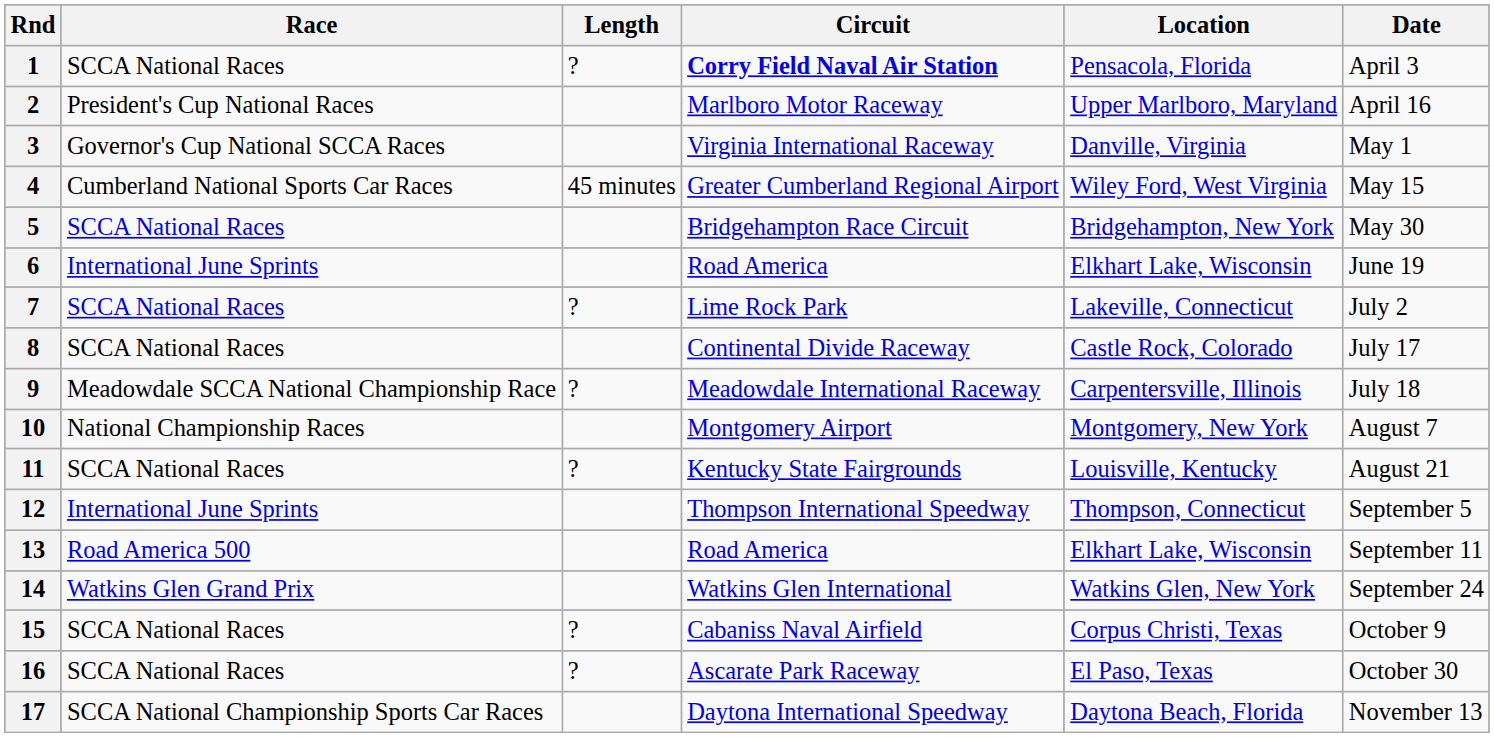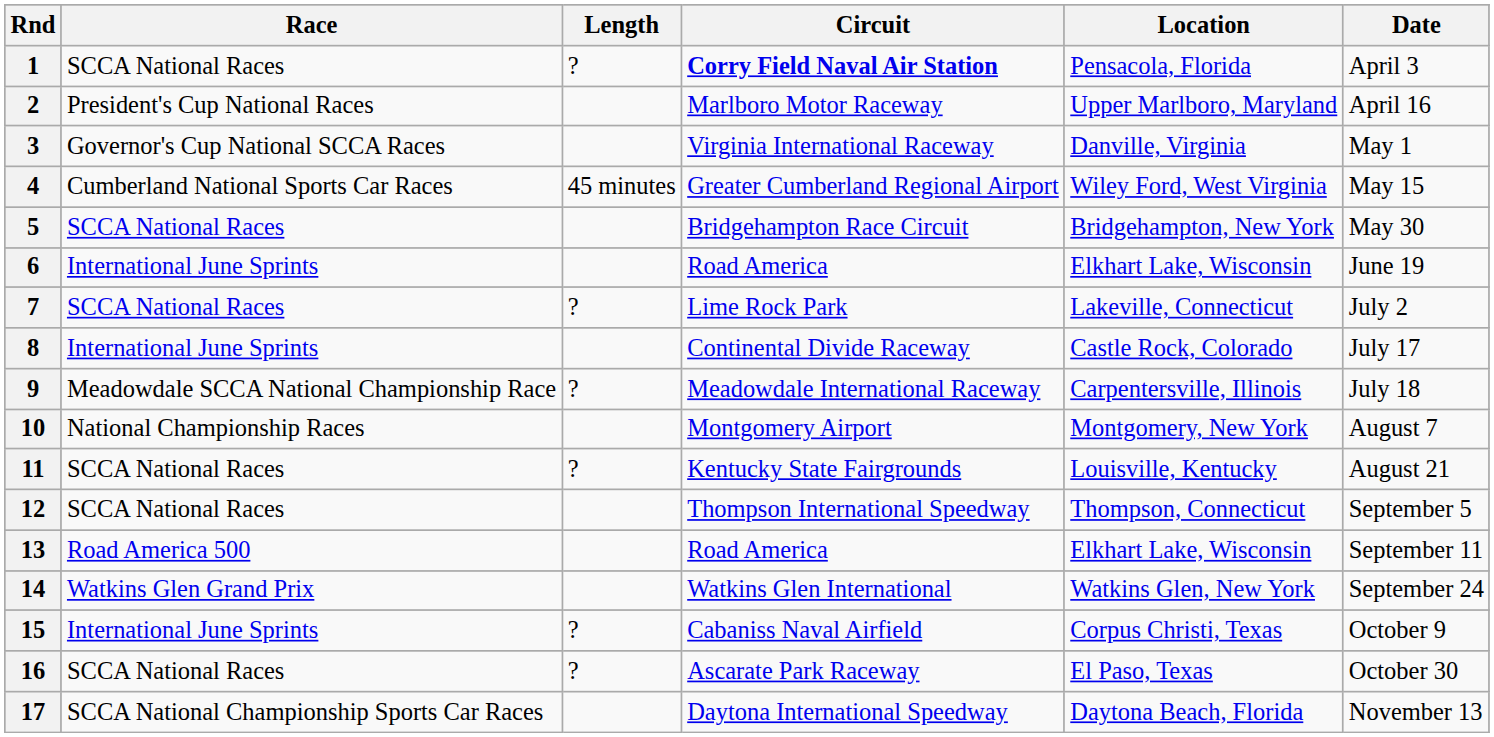8 | Race: SCCA National Races -> International June Sprints
12 | Race: International June Sprints -> SCCA National Races
15 | Race: SCCA National Races -> International June Sprints
